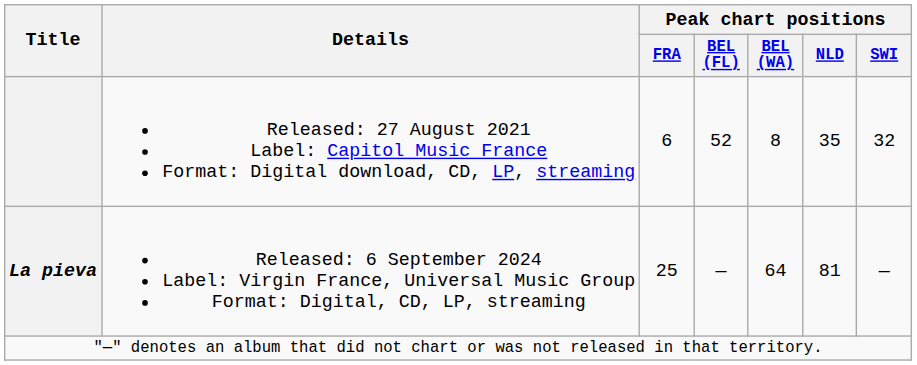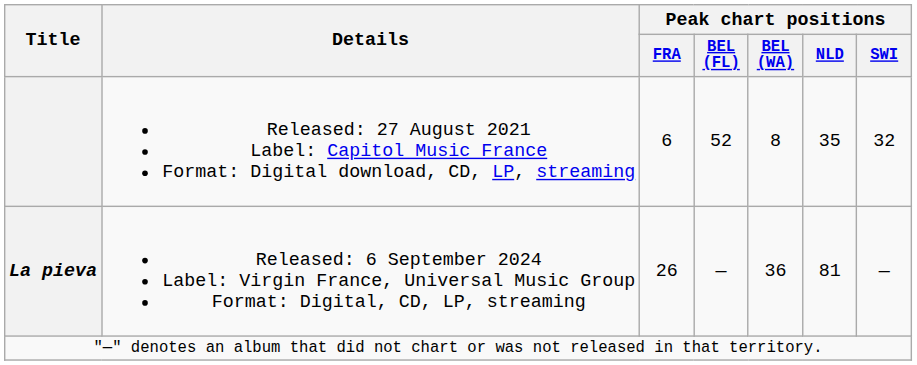La pieva | Peak chart positions / FRA: 25 -> 26
La pieva | Peak chart positions / BEL (WA): 64 -> 36
